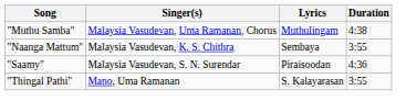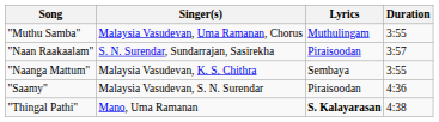"Muthu Samba" | Duration: 4:38 -> 3:55
+ row: "Naan Raakaalam" | S. N. Surendar, Sundarrajan, Sasirekha | Piraisoodan | 3:57
"Thingal Pathi" | Lyrics: normal -> bold
"Thingal Pathi" | Duration: 3:55 -> 4:38
